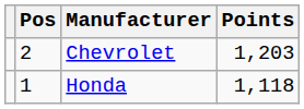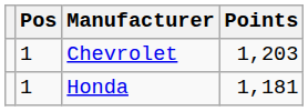Chevrolet | Pos: 2 -> 1
Honda | Points: 1,118 -> 1,181
